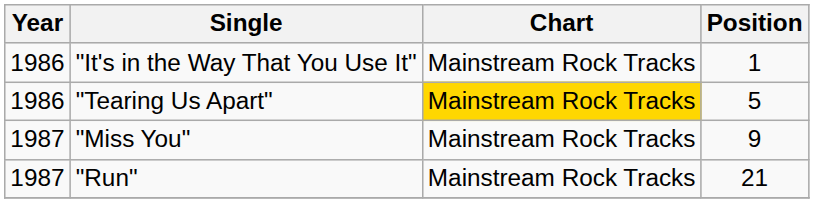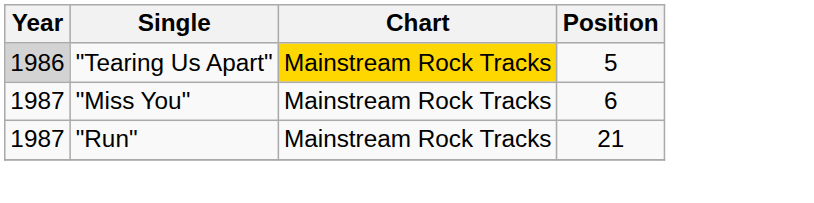- row: 1986 | "It's in the Way That You Use It" | Mainstream Rock Tracks | 1
"Tearing Us Apart" | Year: no background -> lightgrey background
"Miss You" | Position: 9 -> 6
